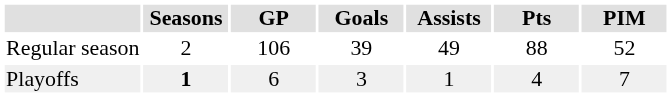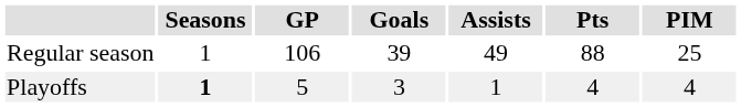Regular season | Seasons: 2 -> 1
Regular season | PIM: 52 -> 25
Playoffs | GP: 6 -> 5
Playoffs | PIM: 7 -> 4
